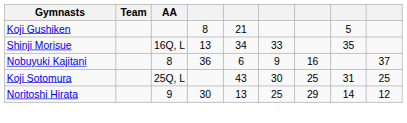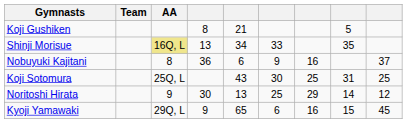Shinji Morisue | AA: no background -> khaki background
+ row: Kyoji Yamawaki | 29Q, L | 9 | 65 | 6 | 16 | 15 | 45
